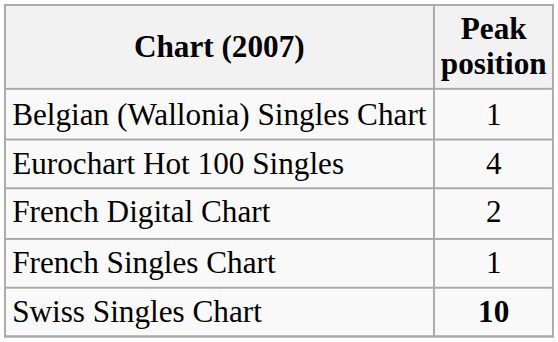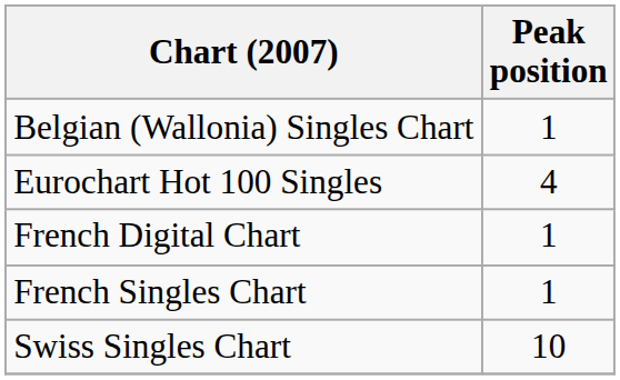French Digital Chart | Peak position: 2 -> 1
Swiss Singles Chart | Peak position: bold -> normal
